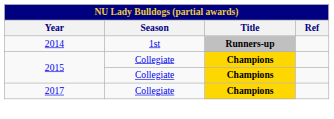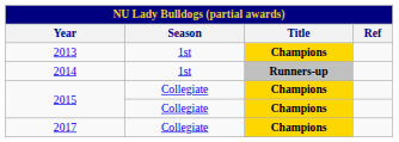+ row: 2013 | 1st | Champions
